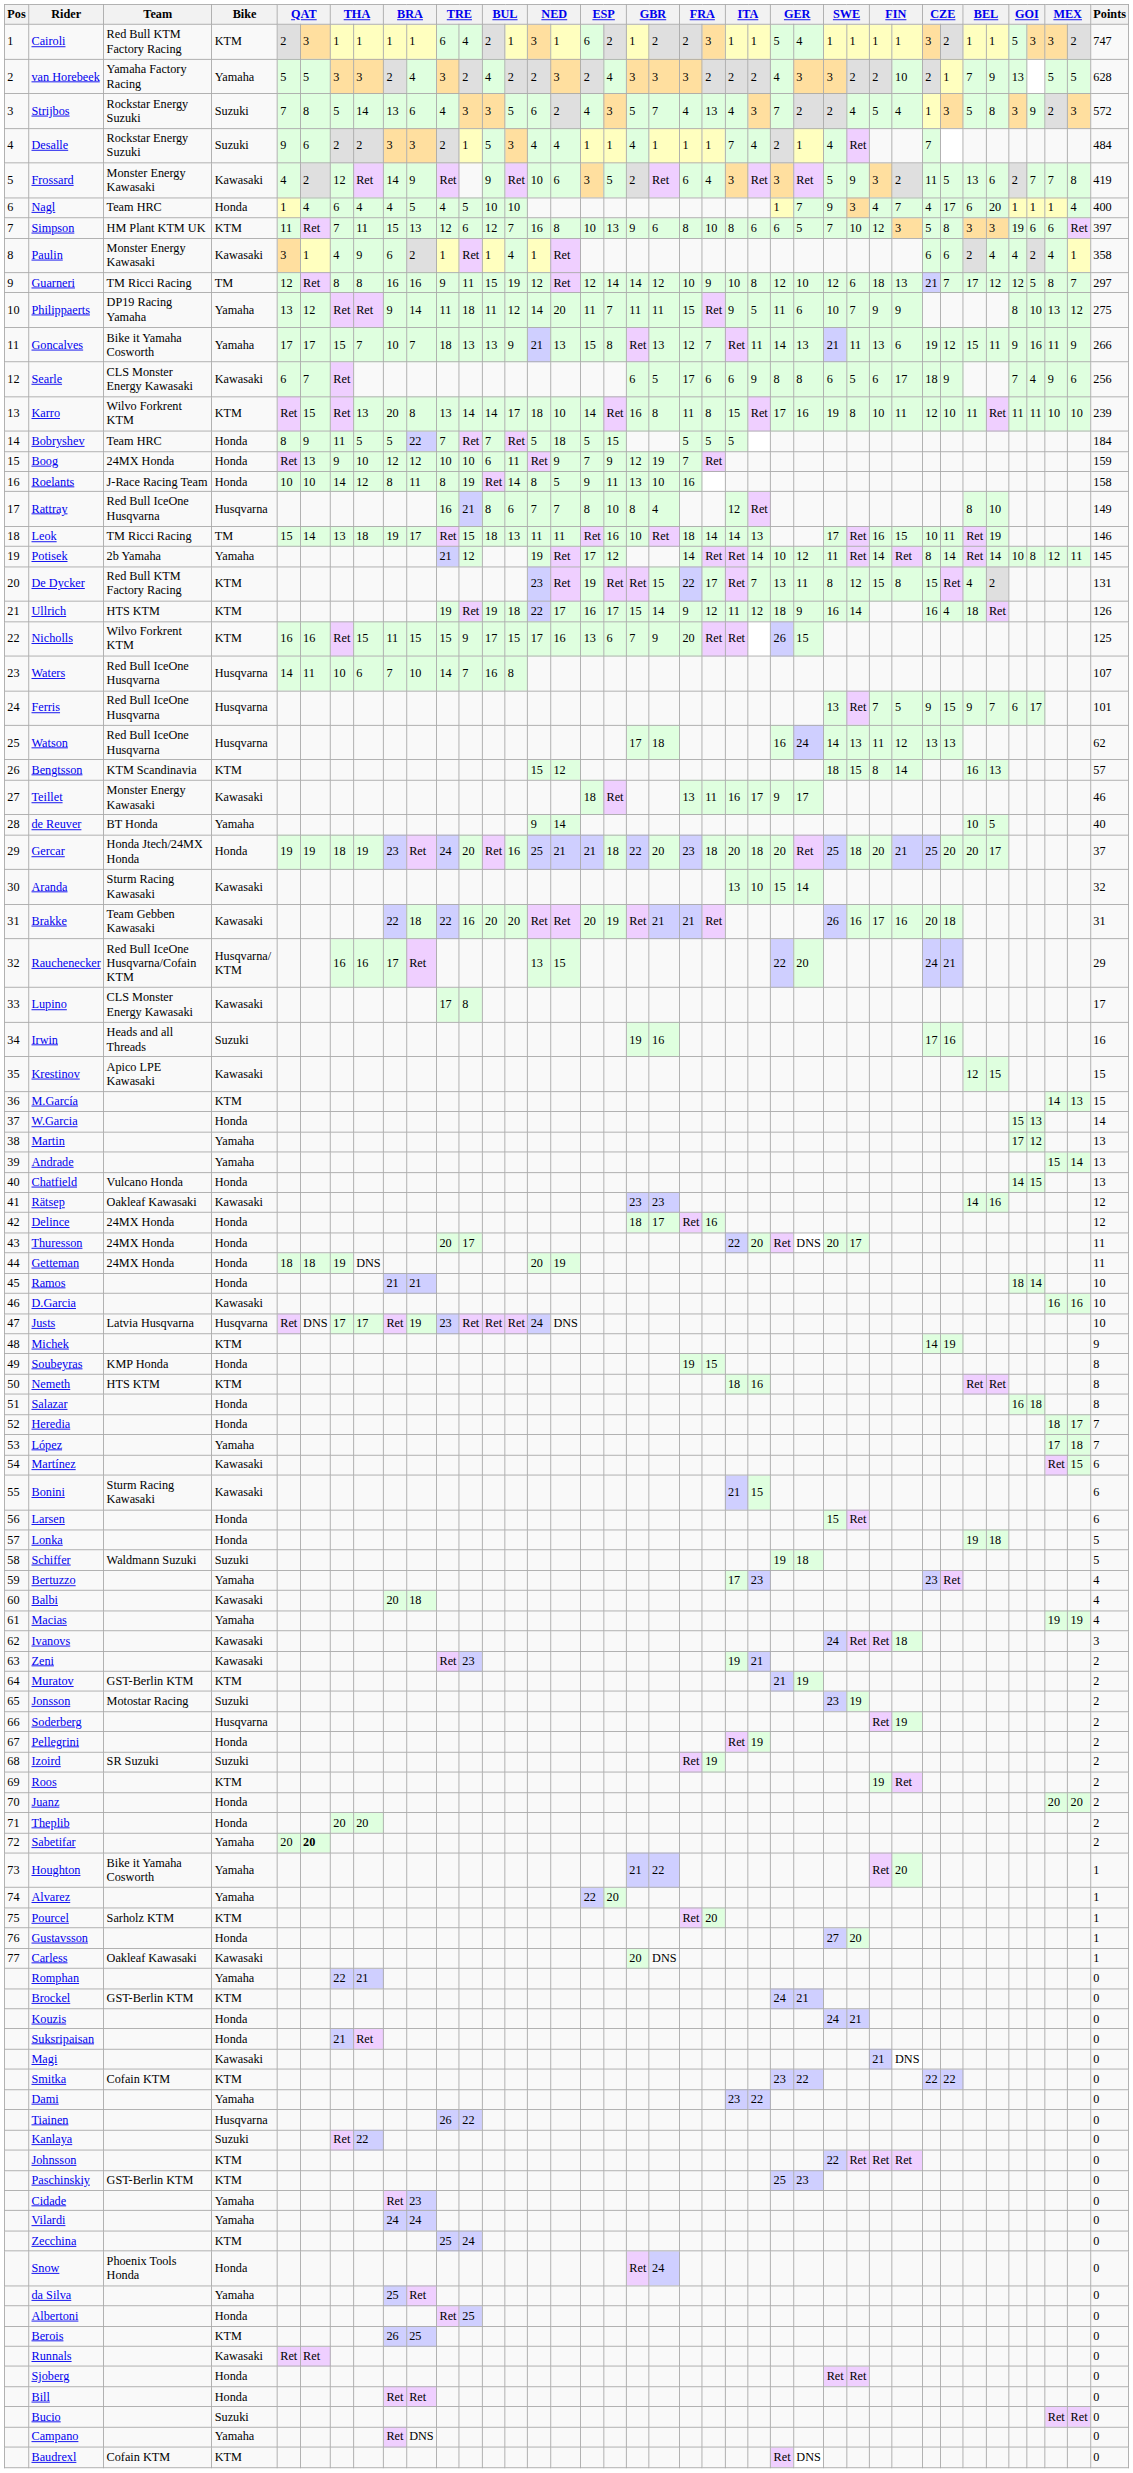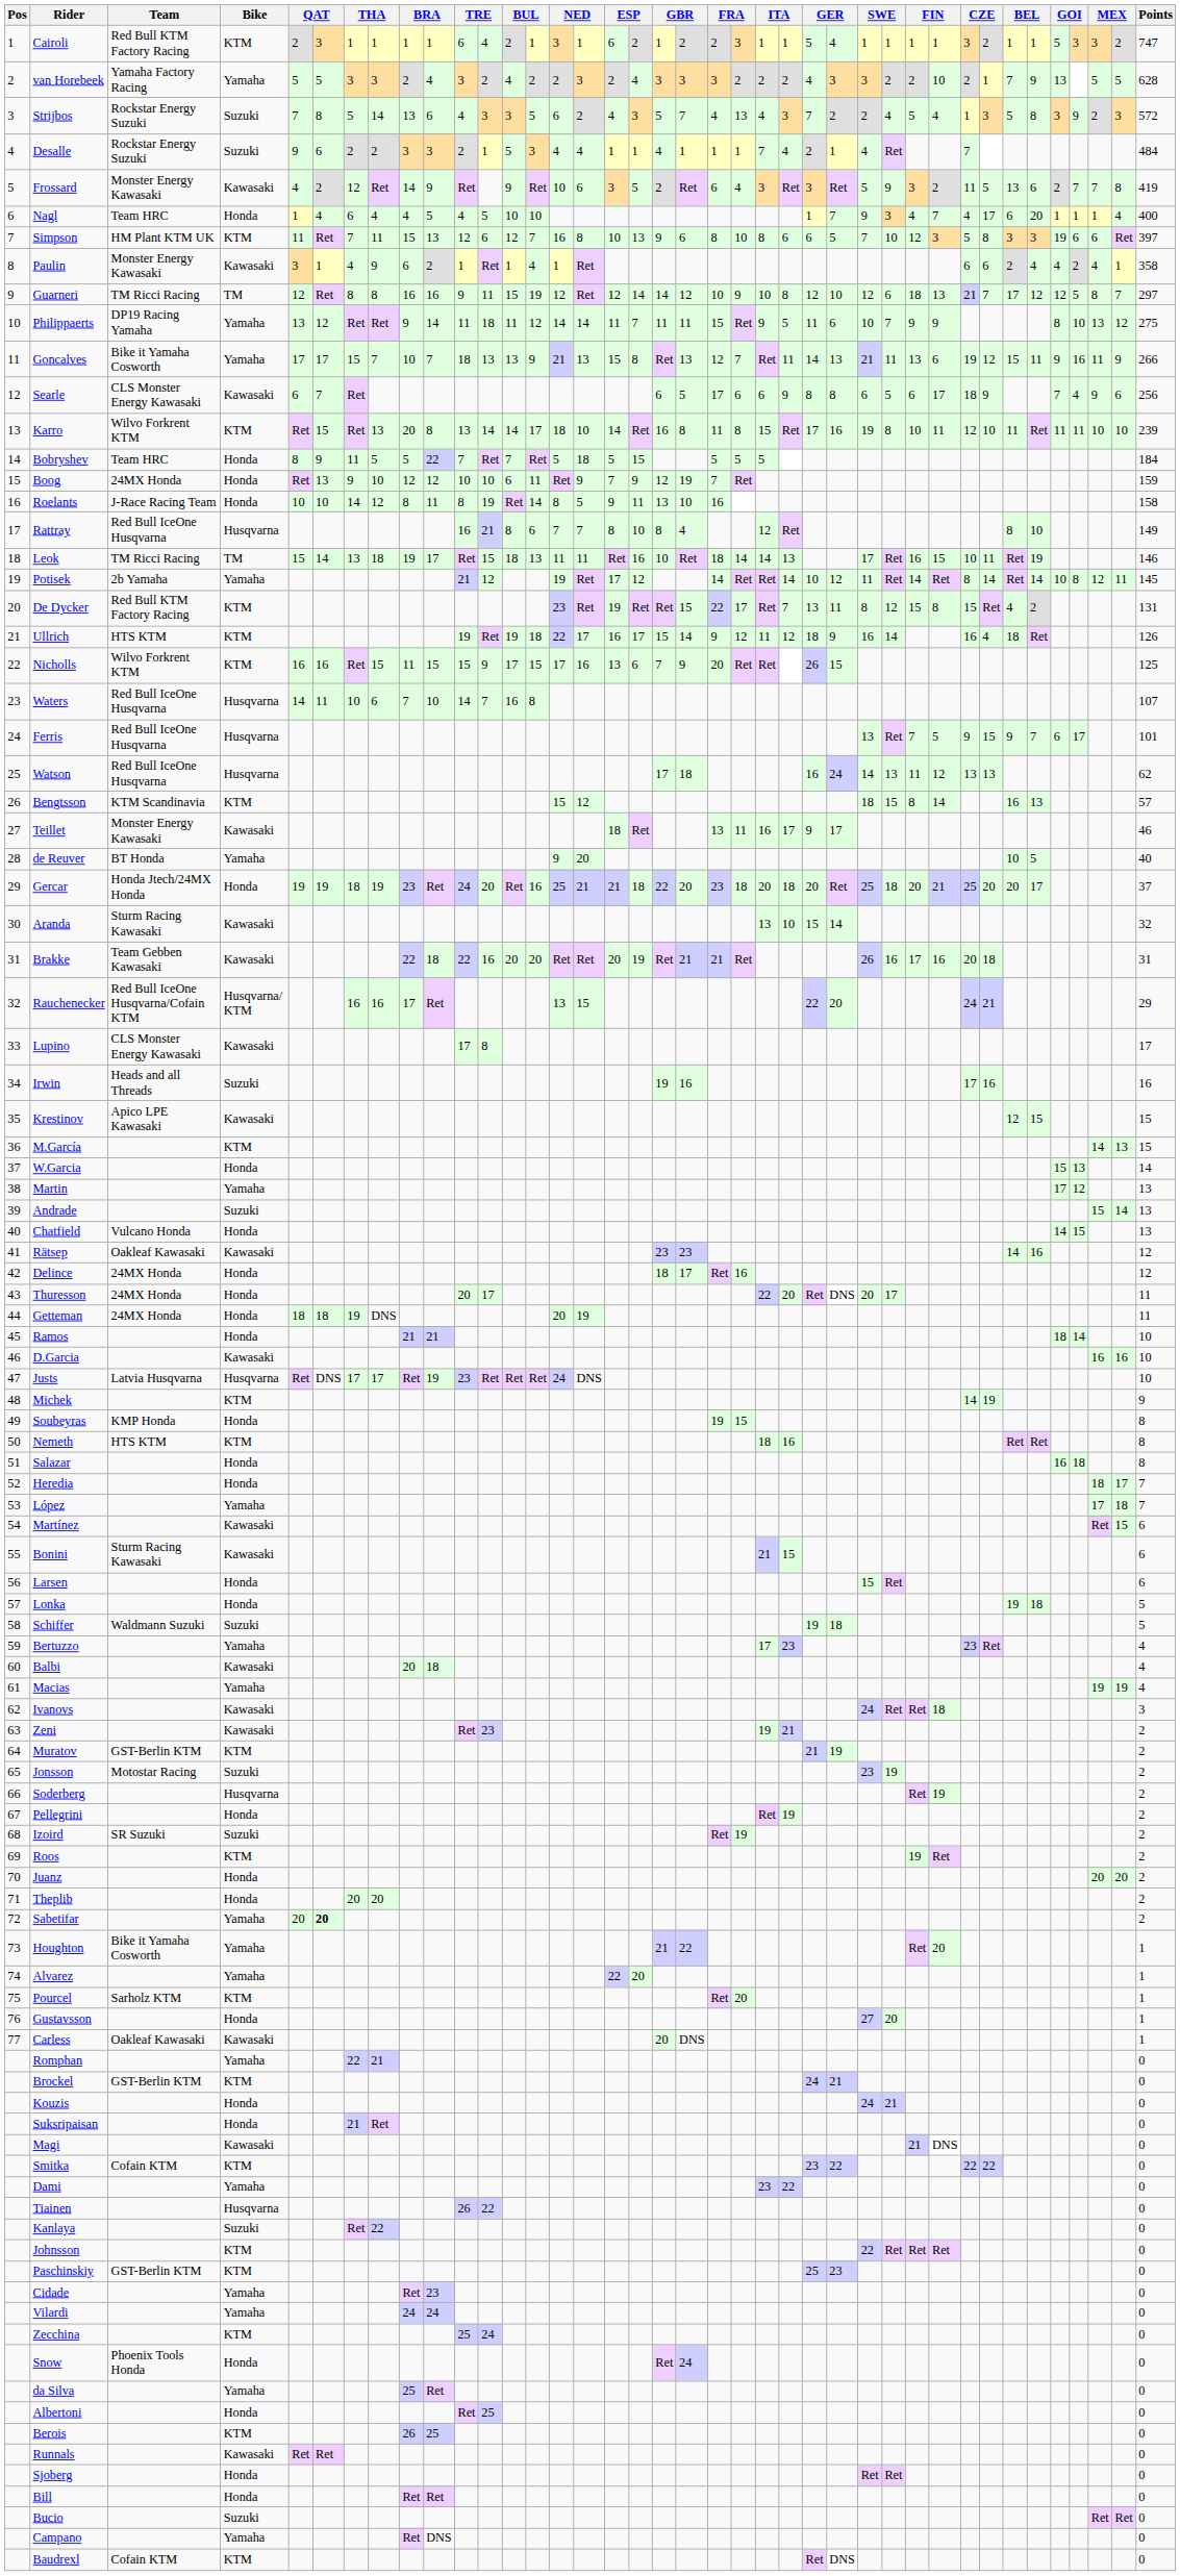Philippaerts | column 16: 20 -> 14
de Reuver | column 16: 14 -> 20
Andrade | Bike: Yamaha -> Suzuki
